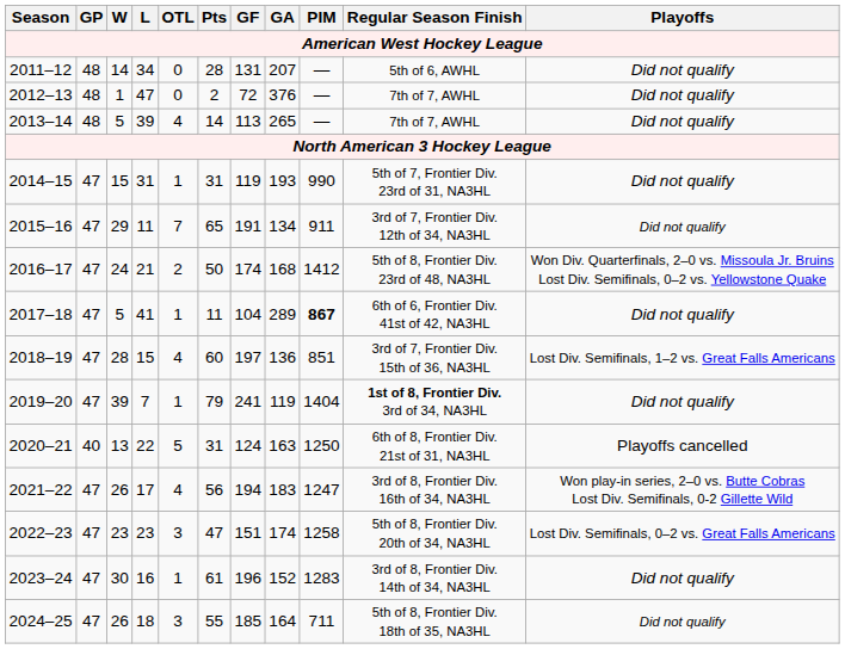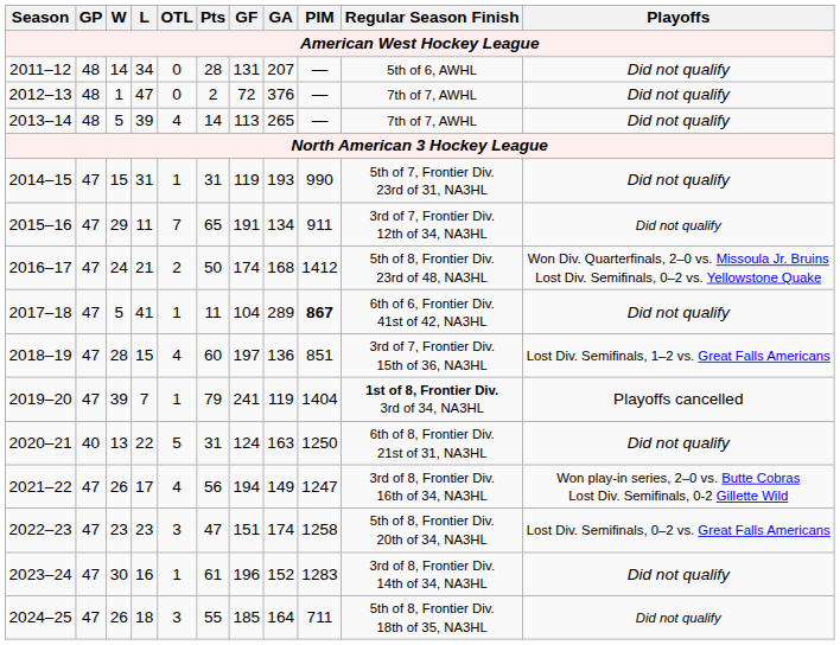2019–20 | Playoffs: Did not qualify -> Playoffs cancelled
2020–21 | Playoffs: Playoffs cancelled -> Did not qualify
2021–22 | GA: 183 -> 149
